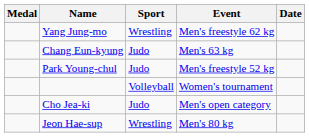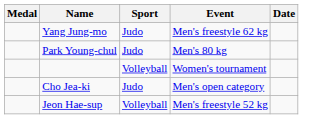Yang Jung-mo | Sport: Wrestling -> Judo
- row: Chang Eun-kyung | Judo | Men's 63 kg
Park Young-chul | Event: Men's freestyle 52 kg -> Men's 80 kg
Jeon Hae-sup | Sport: Wrestling -> Volleyball
Jeon Hae-sup | Event: Men's 80 kg -> Men's freestyle 52 kg
